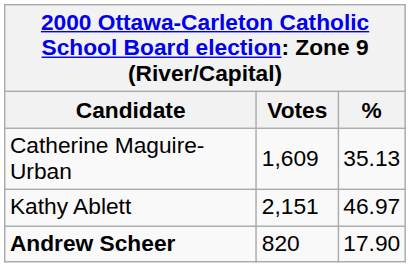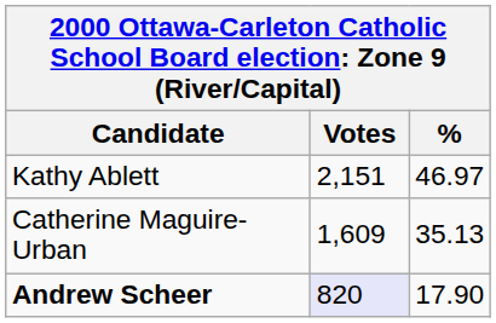rows swapped: Kathy Ablett <-> Catherine Maguire-Urban
Andrew Scheer | Votes: no background -> lavender background
